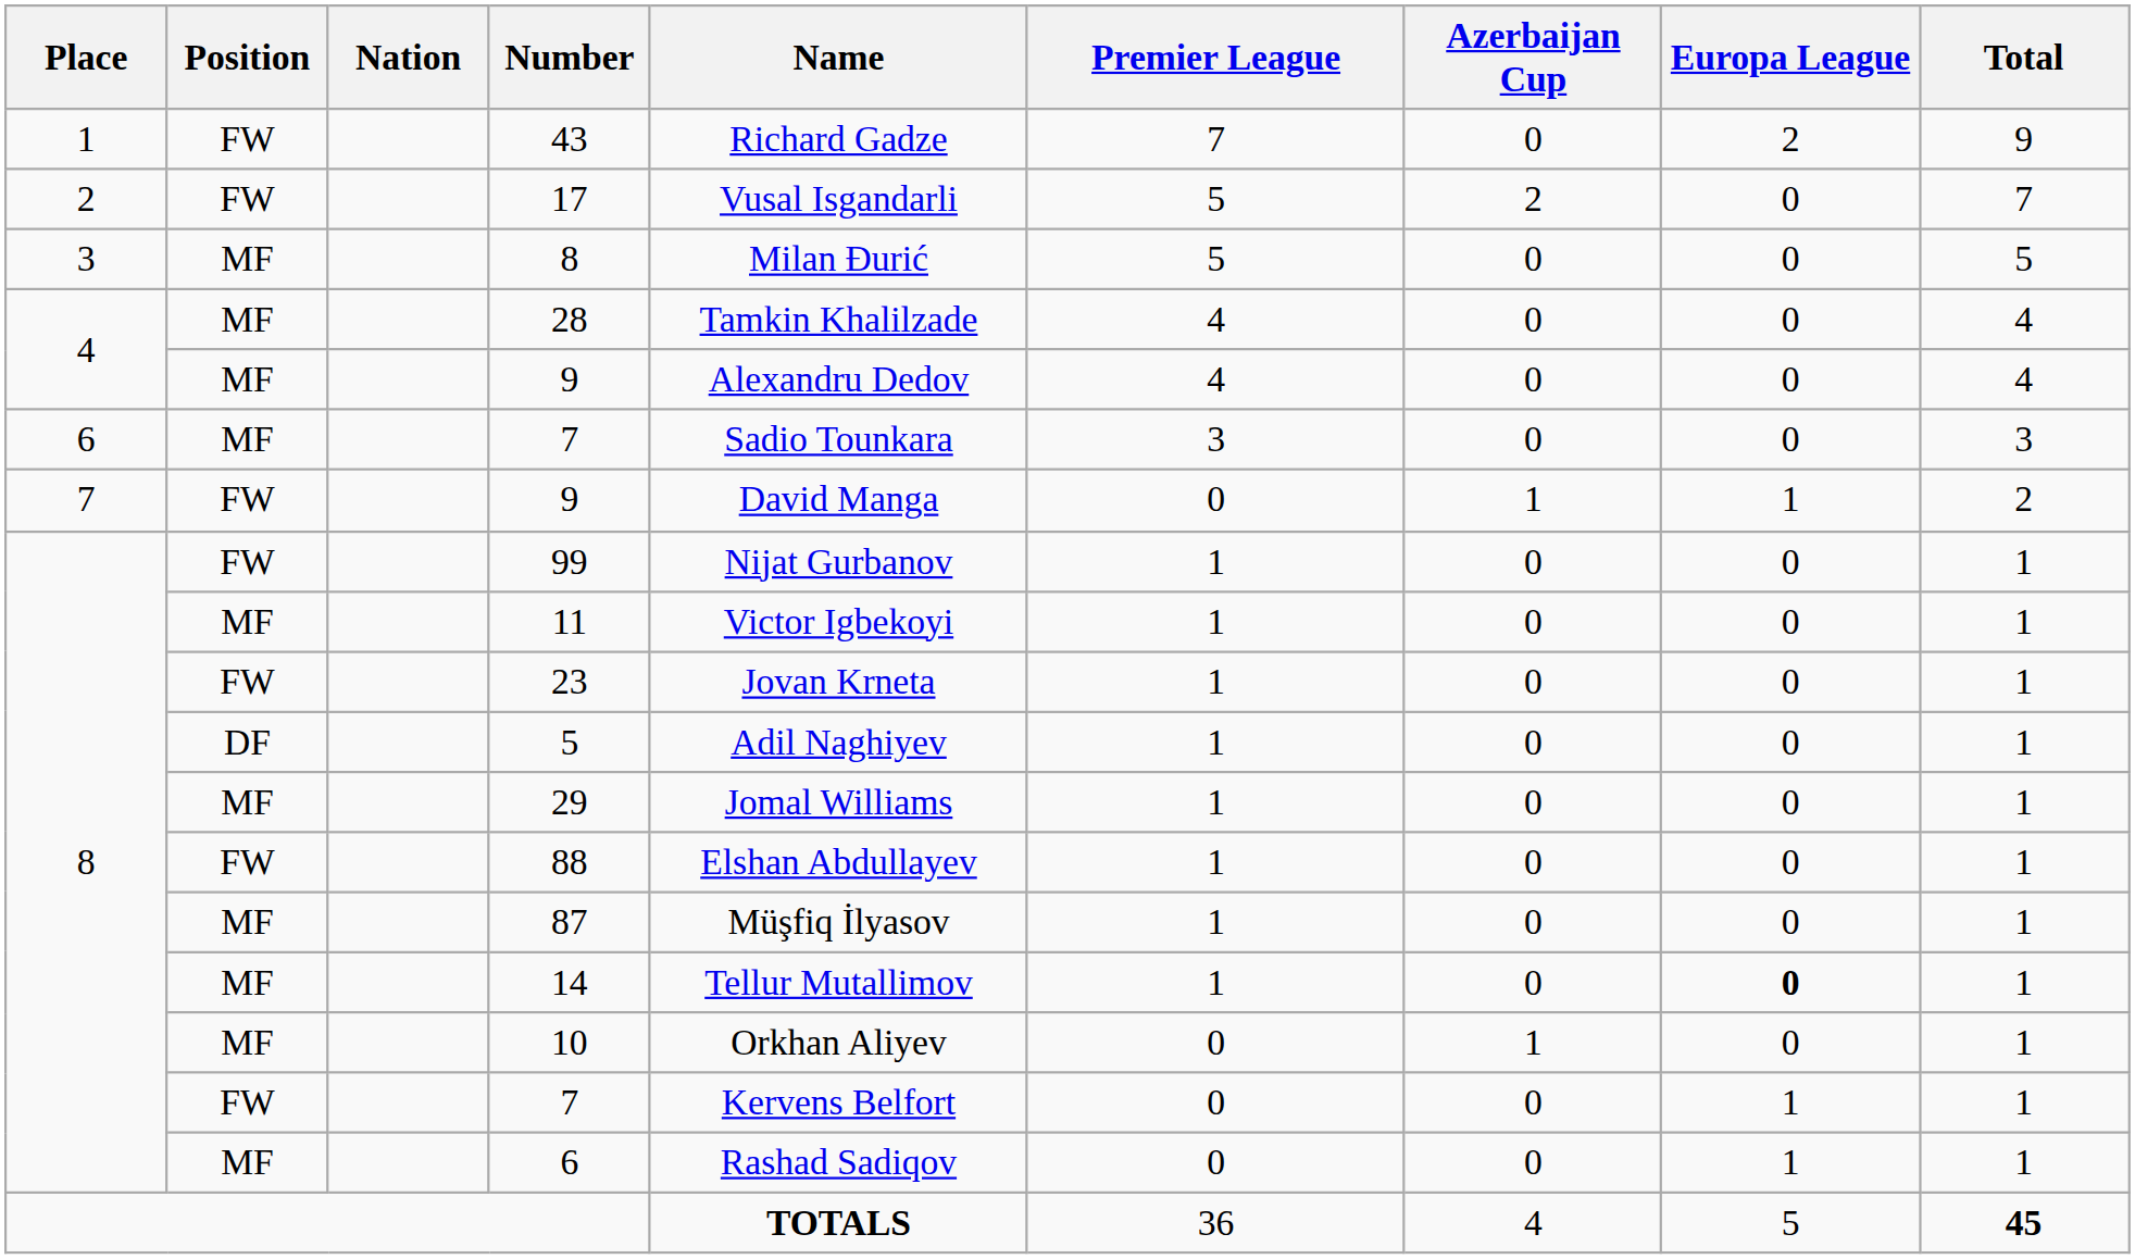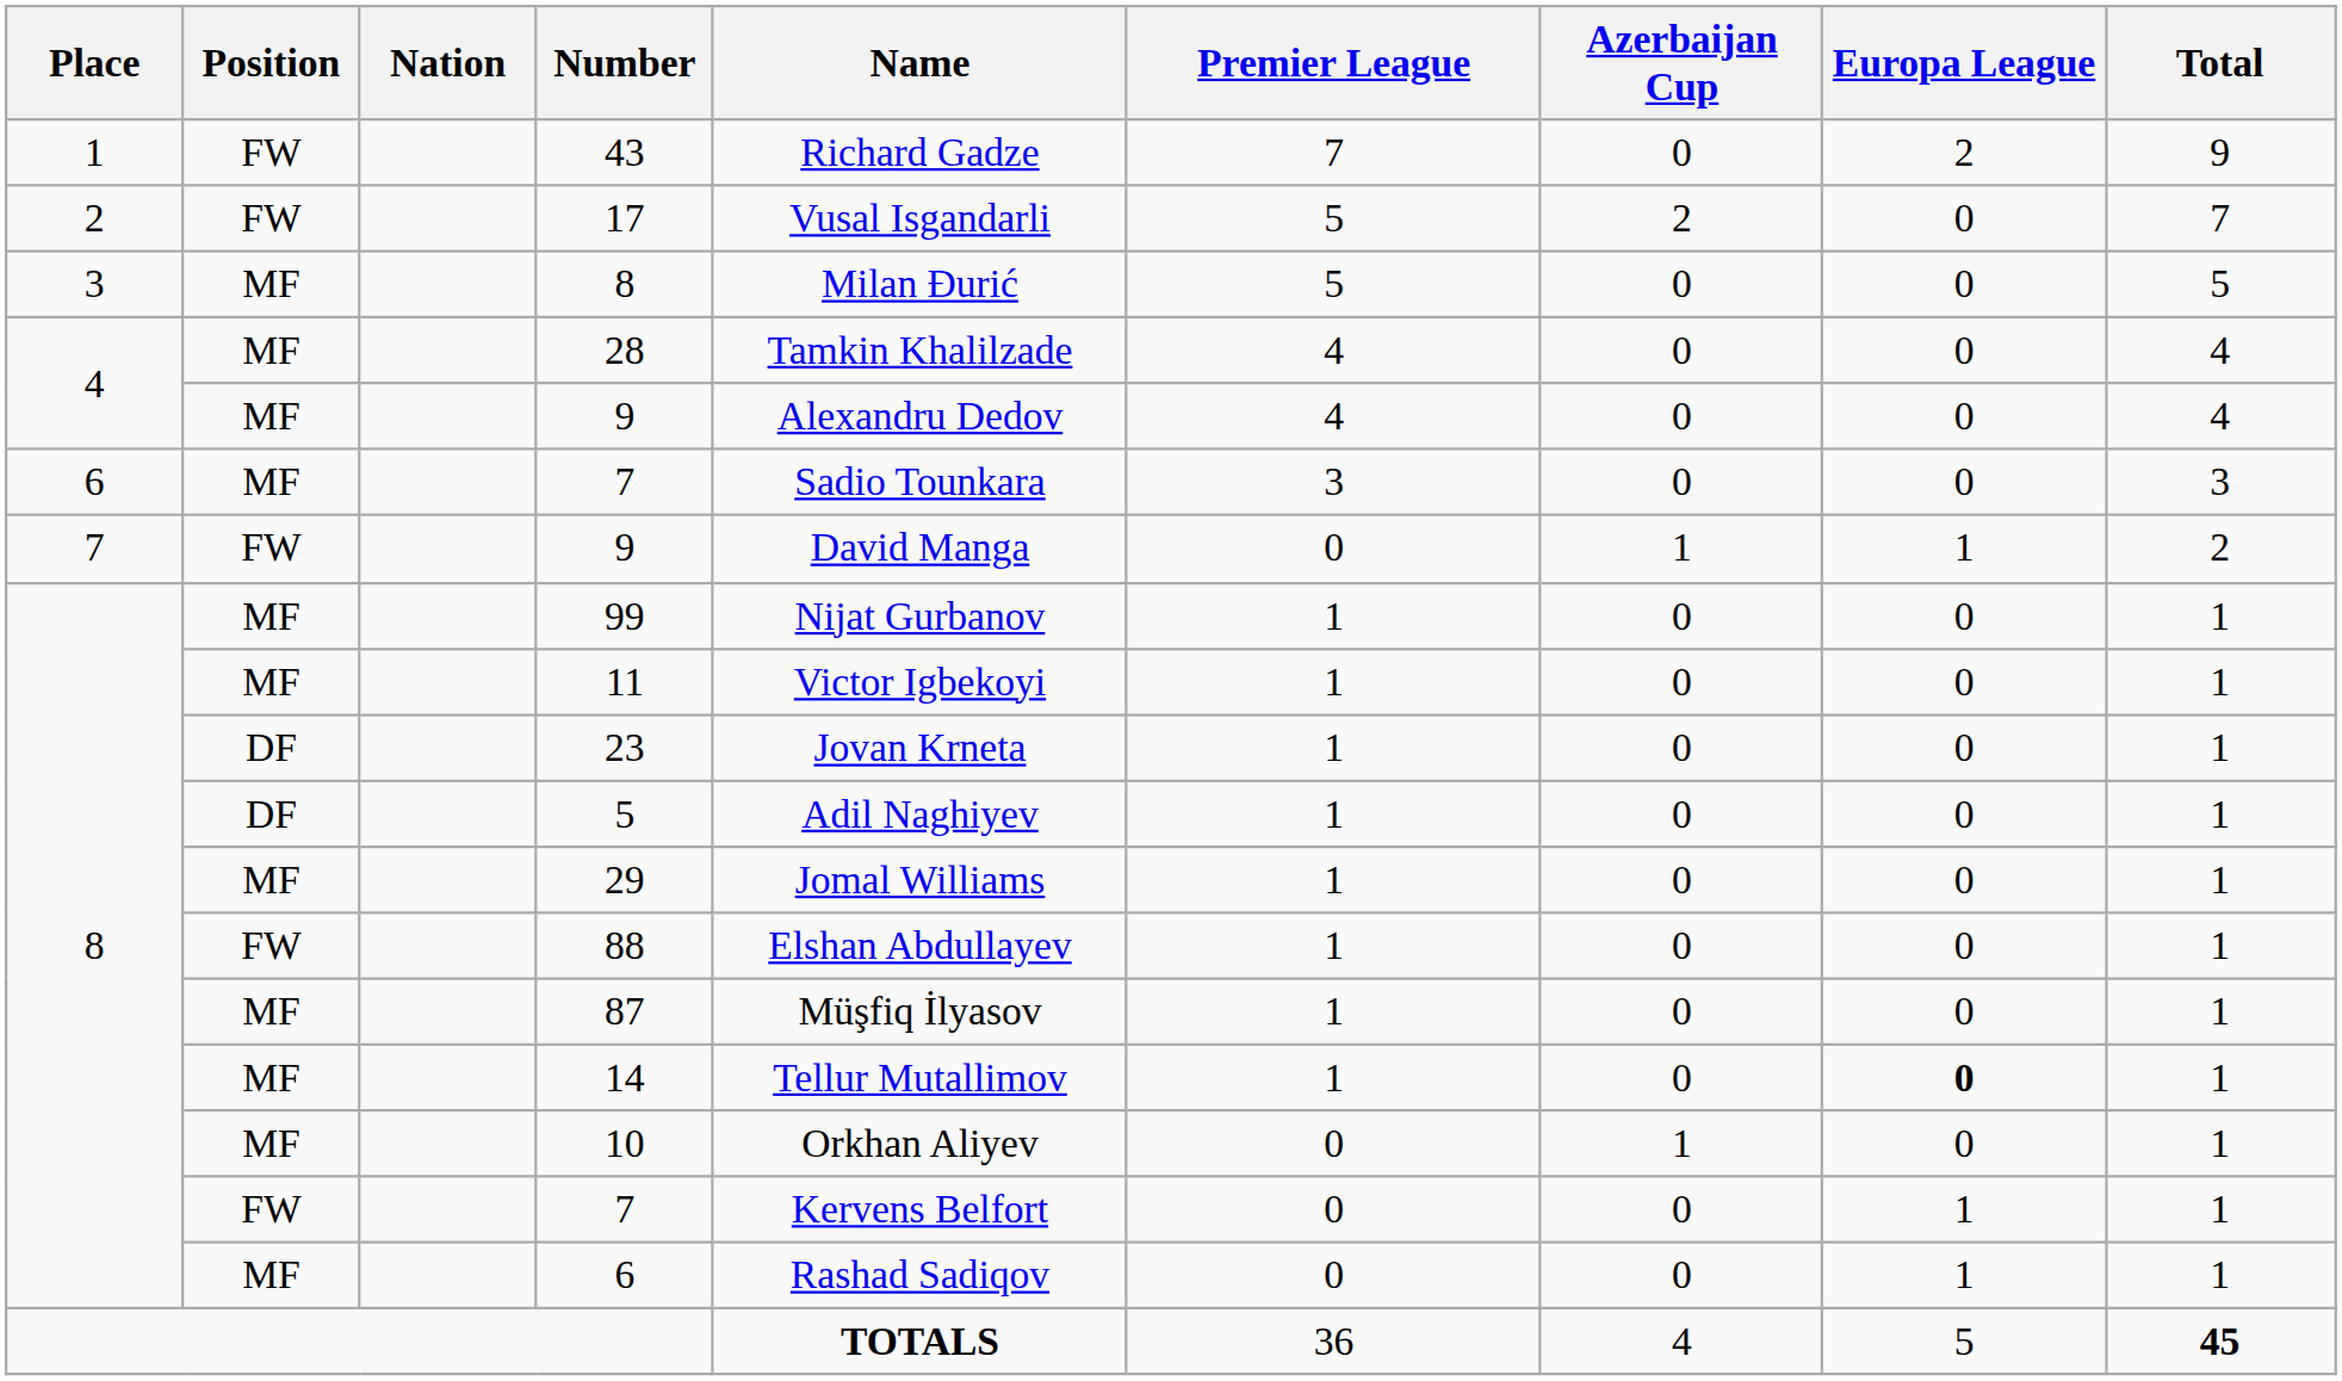99 | Position: FW -> MF
23 | Position: FW -> DF
